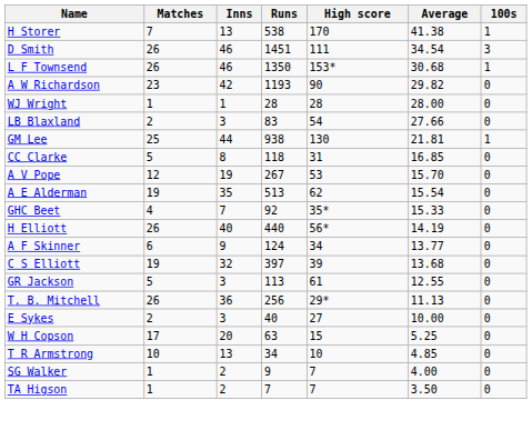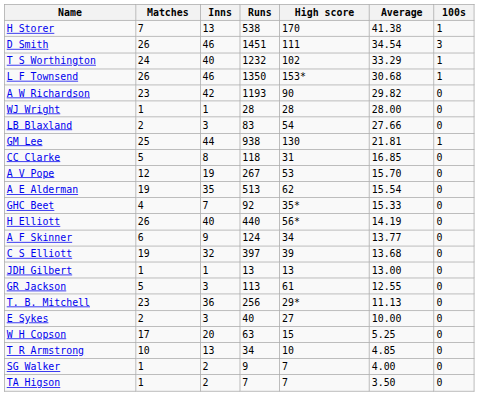+ row: T S Worthington | 24 | 40 | 1232 | 102 | 33.29 | 1
+ row: JDH Gilbert | 1 | 1 | 13 | 13 | 13.00 | 0
T. B. Mitchell | Matches: 26 -> 23
